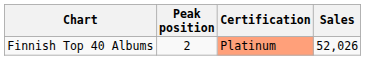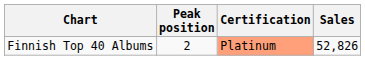Finnish Top 40 Albums | Sales: 52,026 -> 52,826
